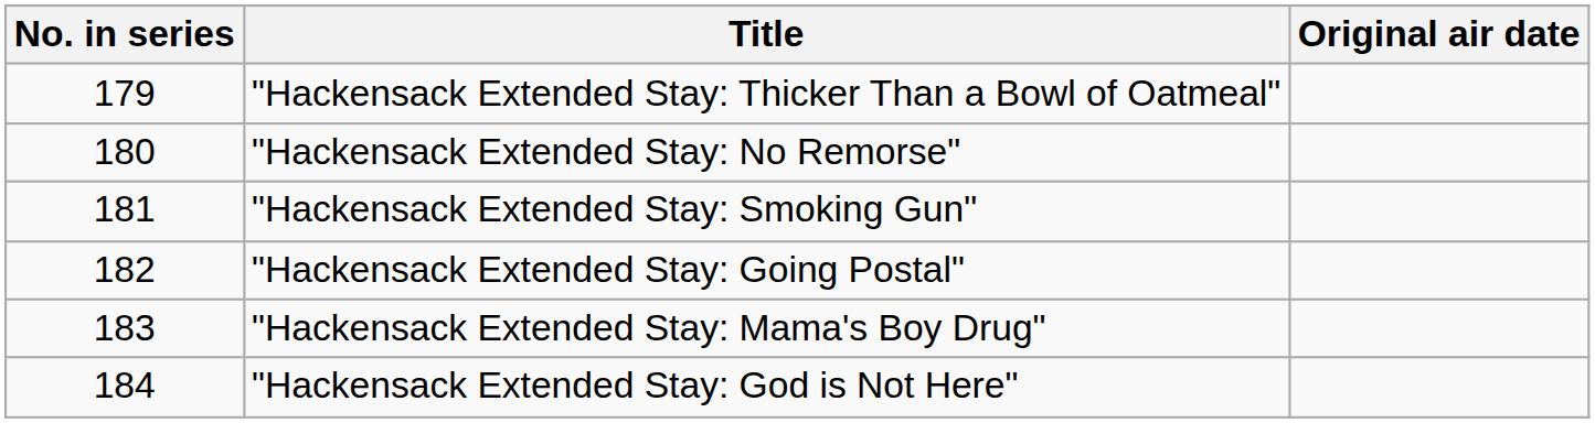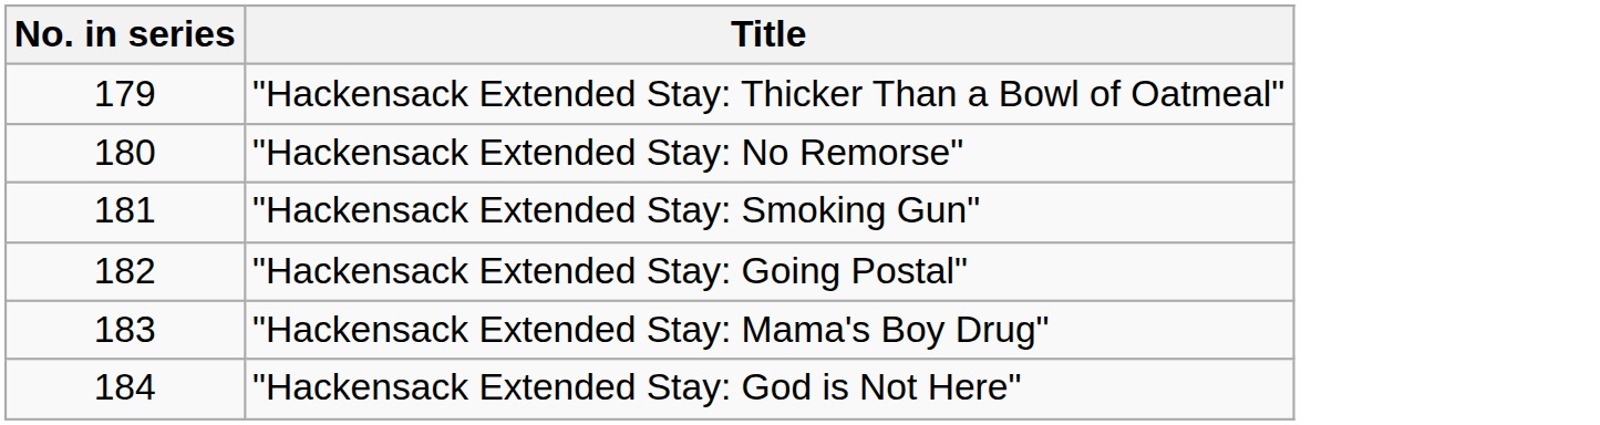- column: Original air date
